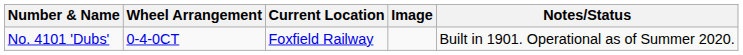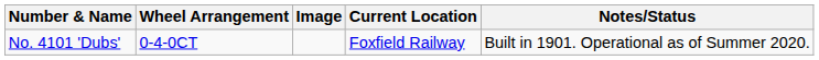columns swapped: Image <-> Current Location
